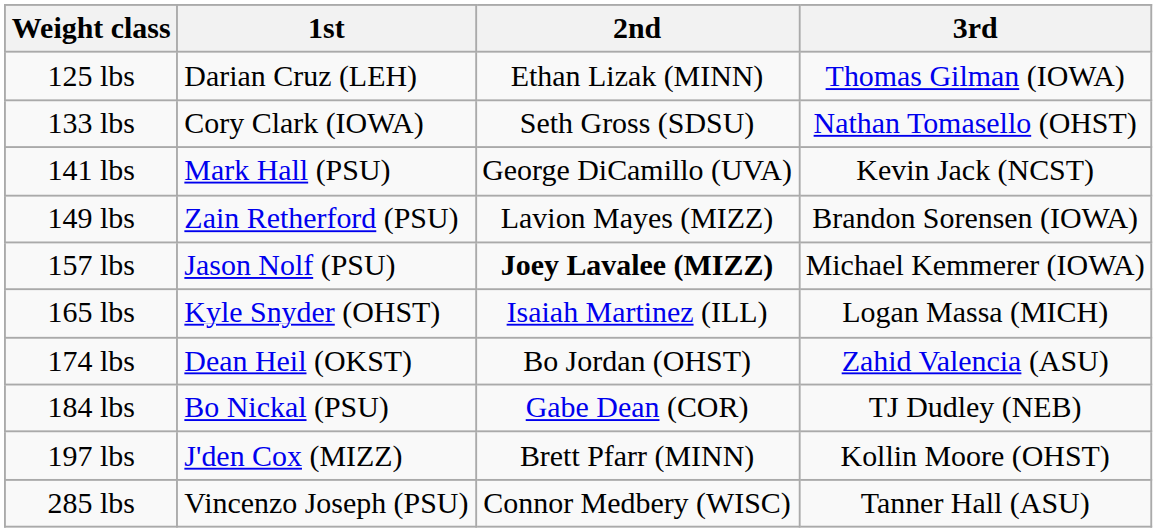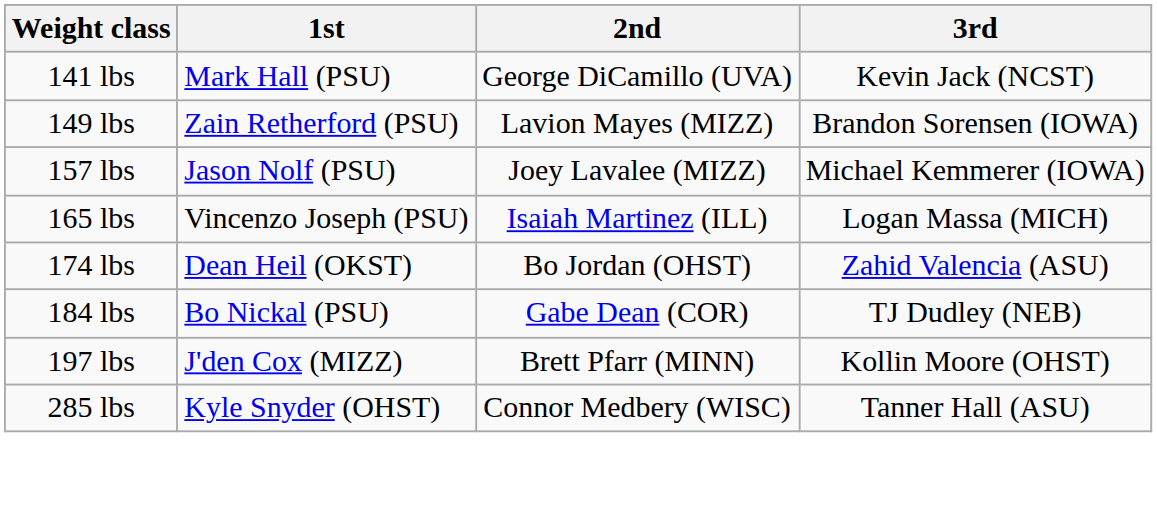- row: 125 lbs | Darian Cruz (LEH) | Ethan Lizak (MINN) | Thomas Gilman (IOWA)
- row: 133 lbs | Cory Clark (IOWA) | Seth Gross (SDSU) | Nathan Tomasello (OHST)
157 lbs | 2nd: bold -> normal
165 lbs | 1st: Kyle Snyder (OHST) -> Vincenzo Joseph (PSU)
285 lbs | 1st: Vincenzo Joseph (PSU) -> Kyle Snyder (OHST)
